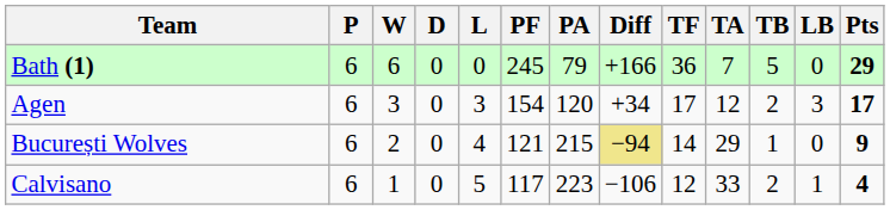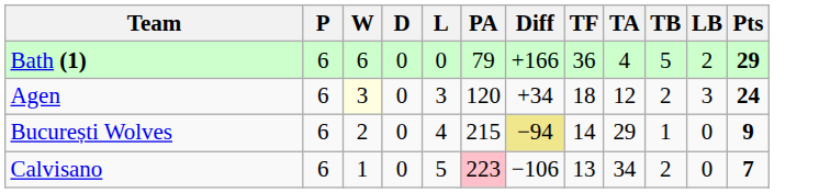- column: PF | 245 | 154 | 121 | 117
Bath (1) | TA: 7 -> 4
Bath (1) | LB: 0 -> 2
Agen | W: no background -> lightyellow background
Agen | TF: 17 -> 18
Agen | Pts: 17 -> 24
Calvisano | PA: no background -> pink background
Calvisano | TF: 12 -> 13
Calvisano | TA: 33 -> 34
Calvisano | LB: 1 -> 0
Calvisano | Pts: 4 -> 7
